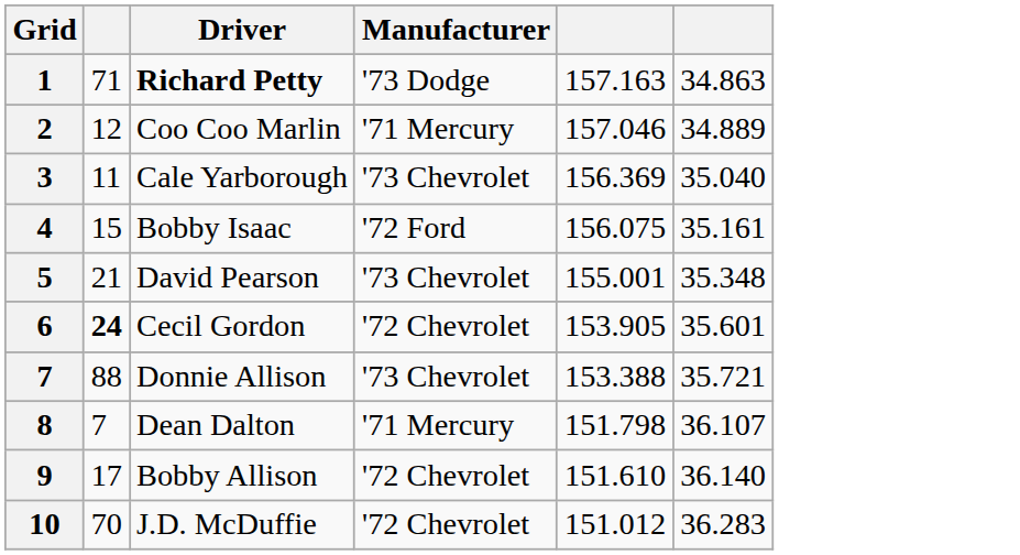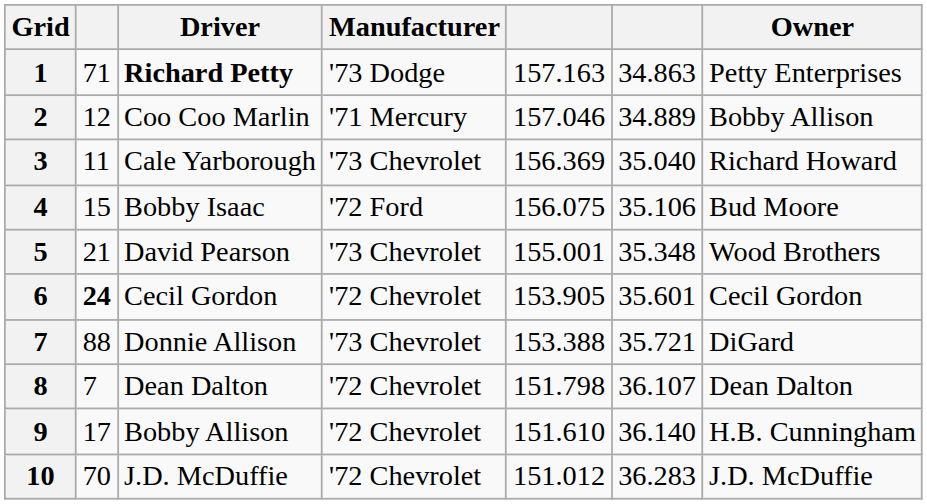+ column: Owner | Petty Enterprises | Bobby Allison | Richard Howard | Bud Moore | Wood Brothers | Cecil Gordon | DiGard | Dean Dalton | H.B. Cunningham | J.D. McDuffie
4 | column 6: 35.161 -> 35.106
8 | Manufacturer: '71 Mercury -> '72 Chevrolet
